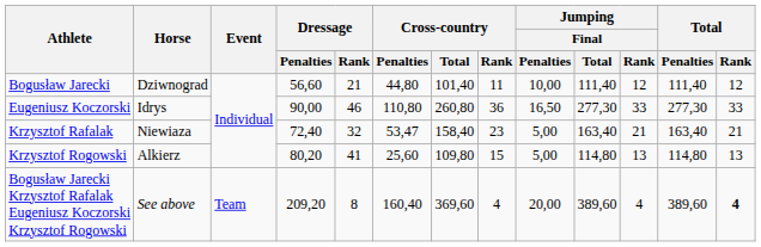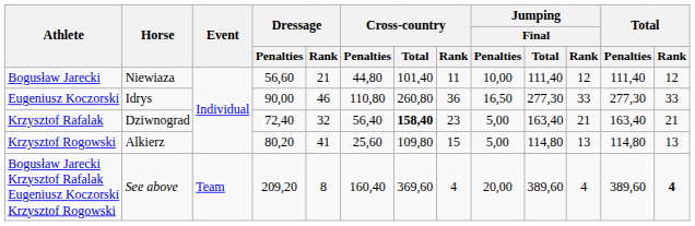Bogusław Jarecki | Horse: Dziwnograd -> Niewiaza
Krzysztof Rafalak | Horse: Niewiaza -> Dziwnograd
Krzysztof Rafalak | Cross-country / Penalties: 53,47 -> 56,40
Krzysztof Rafalak | Cross-country / Total: normal -> bold
